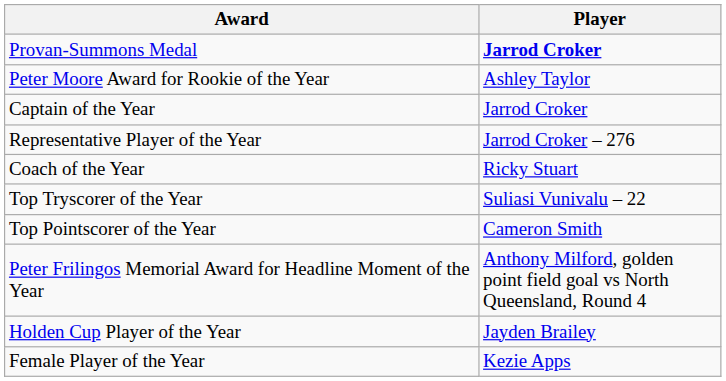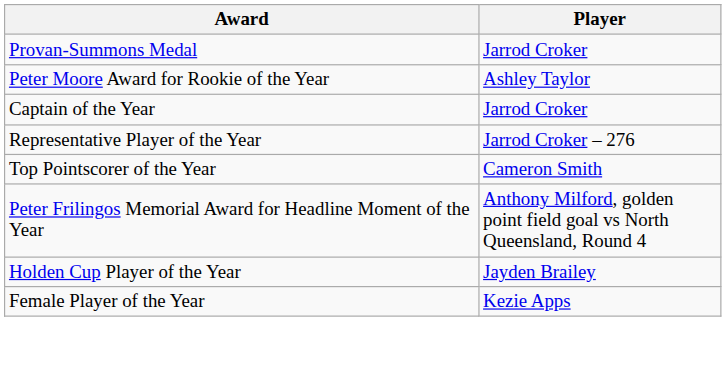Provan-Summons Medal | Player: bold -> normal
- row: Coach of the Year | Ricky Stuart
- row: Top Tryscorer of the Year | Suliasi Vunivalu – 22
